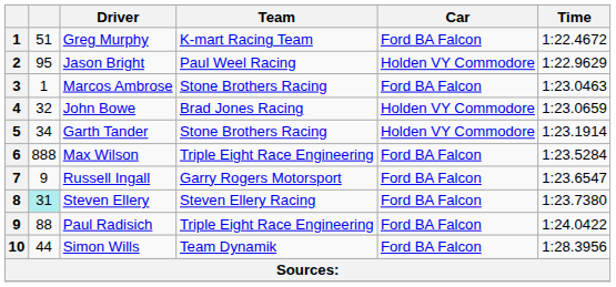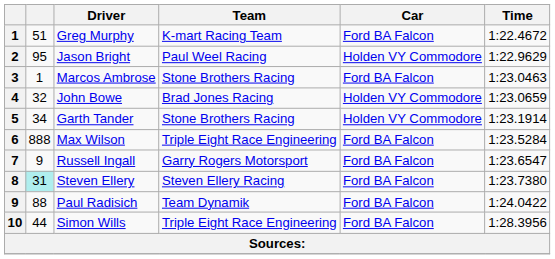Paul Radisich | Team: Triple Eight Race Engineering -> Team Dynamik
Simon Wills | Team: Team Dynamik -> Triple Eight Race Engineering
